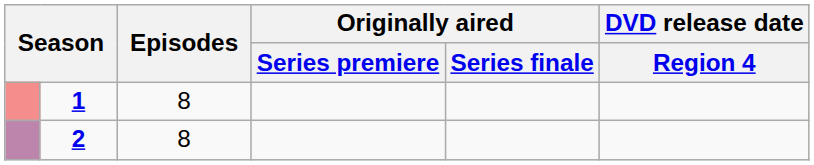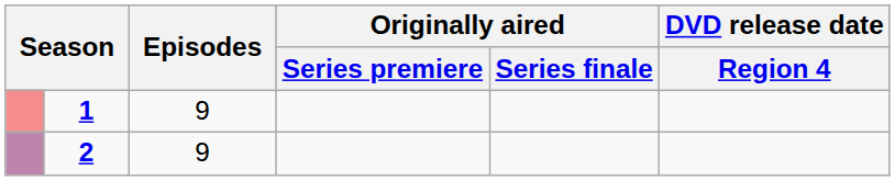1 | Episodes: 8 -> 9
2 | Episodes: 8 -> 9
